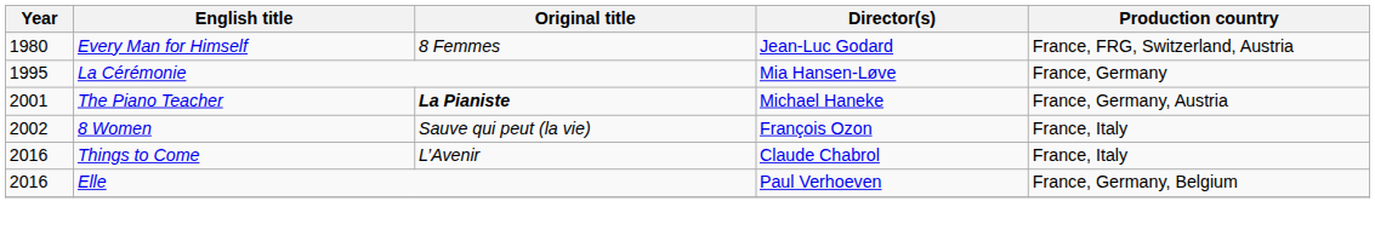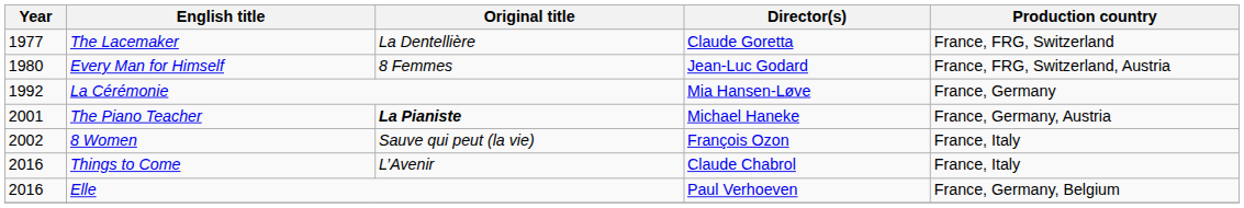+ row: 1977 | The Lacemaker | La Dentellière | Claude Goretta | France, FRG, Switzerland
La Cérémonie | Year: 1995 -> 1992
